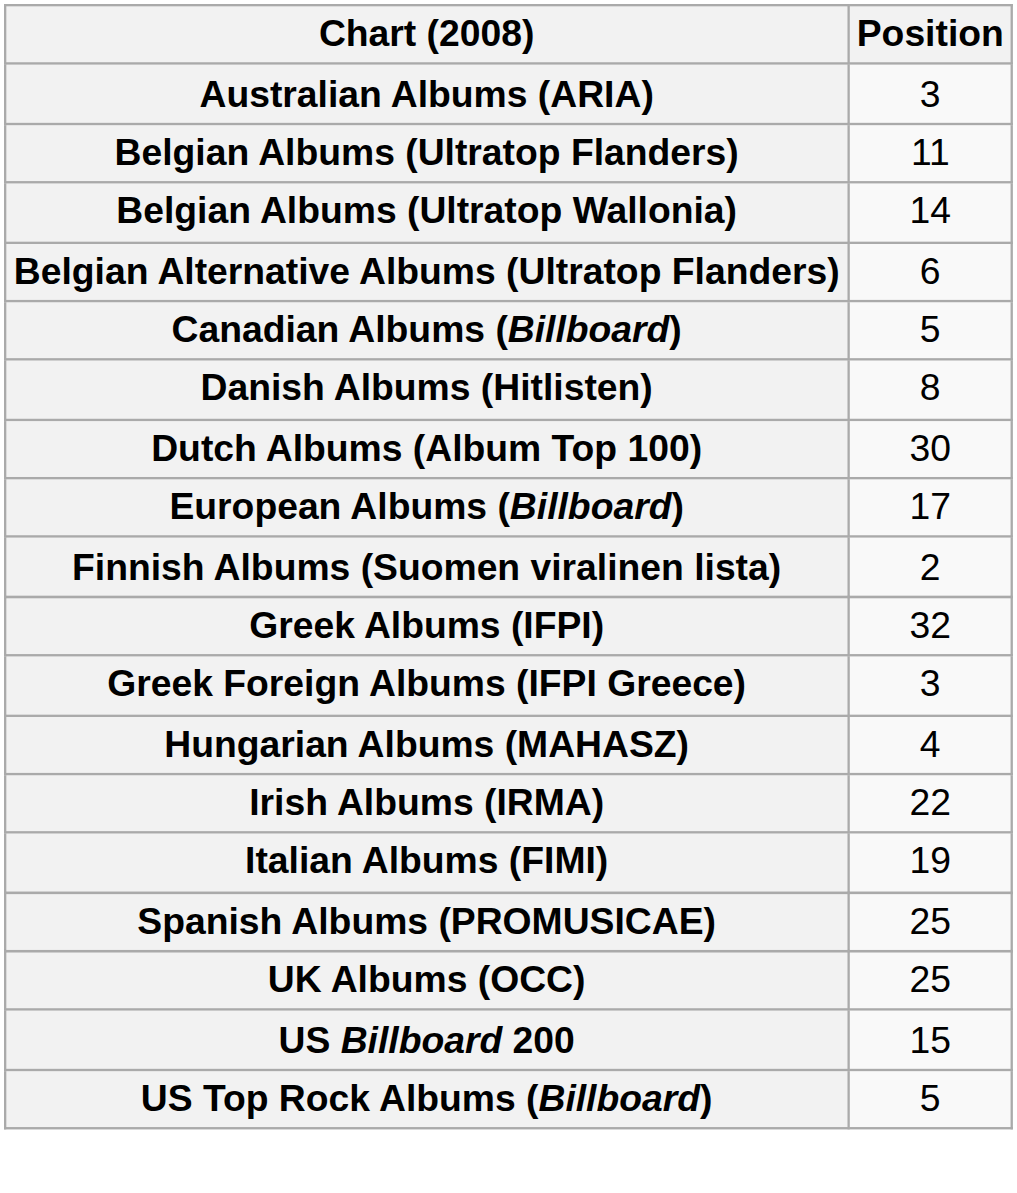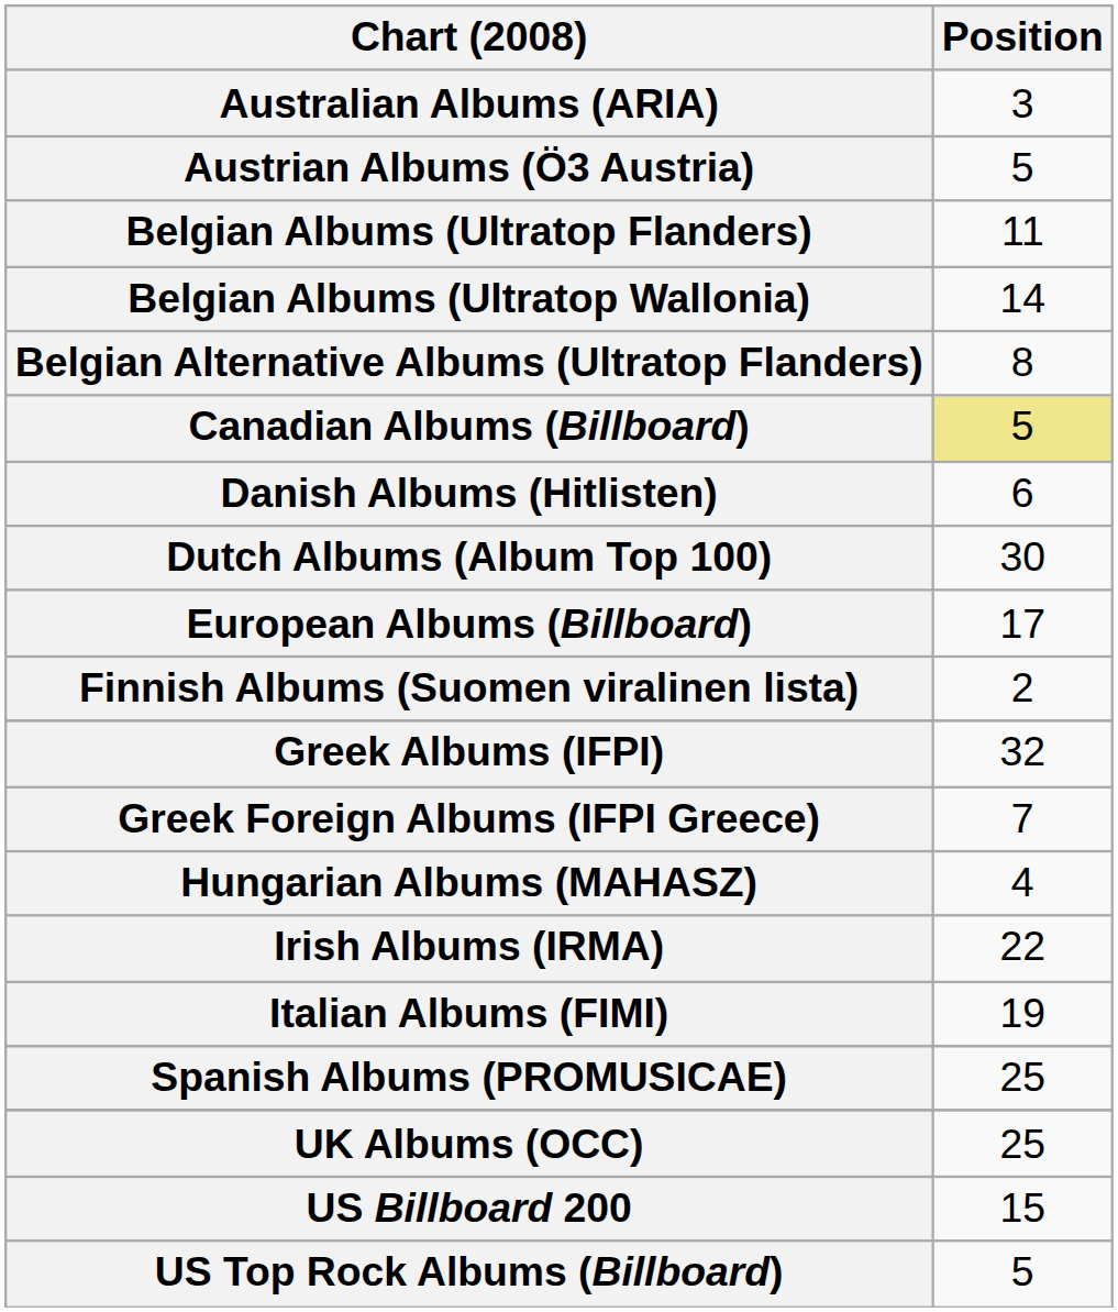+ row: Austrian Albums (Ö3 Austria) | 5
Belgian Alternative Albums (Ultratop Flanders) | Position: 6 -> 8
Canadian Albums (Billboard) | Position: no background -> khaki background
Danish Albums (Hitlisten) | Position: 8 -> 6
Greek Foreign Albums (IFPI Greece) | Position: 3 -> 7
